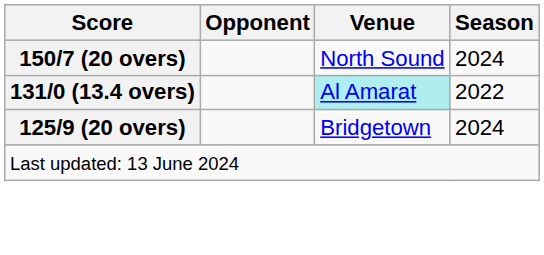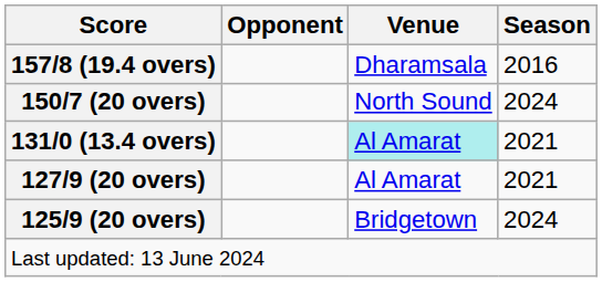+ row: 157/8 (19.4 overs) | Dharamsala | 2016
131/0 (13.4 overs) | Season: 2022 -> 2021
+ row: 127/9 (20 overs) | Al Amarat | 2021
